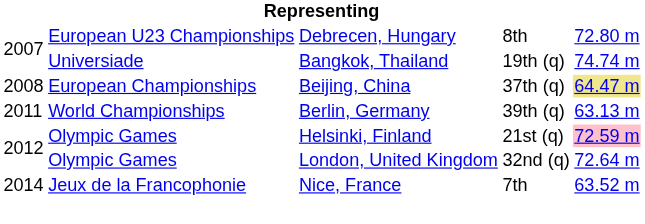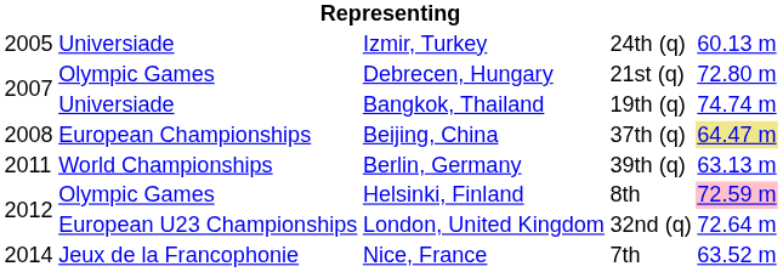+ row: 2005 | Universiade | Izmir, Turkey | 24th (q) | 60.13 m
Debrecen, Hungary | column 2: European U23 Championships -> Olympic Games
Debrecen, Hungary | column 4: 8th -> 21st (q)
Helsinki, Finland | column 4: 21st (q) -> 8th
London, United Kingdom | column 2: Olympic Games -> European U23 Championships
